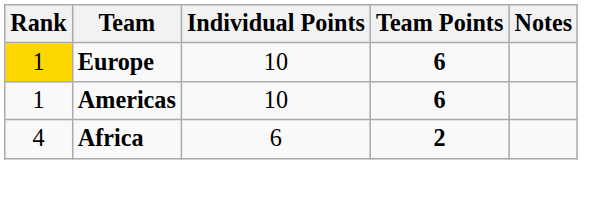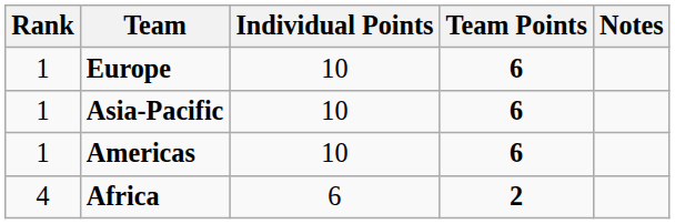Europe | Rank: gold background -> no background
+ row: 1 | Asia-Pacific | 10 | 6
